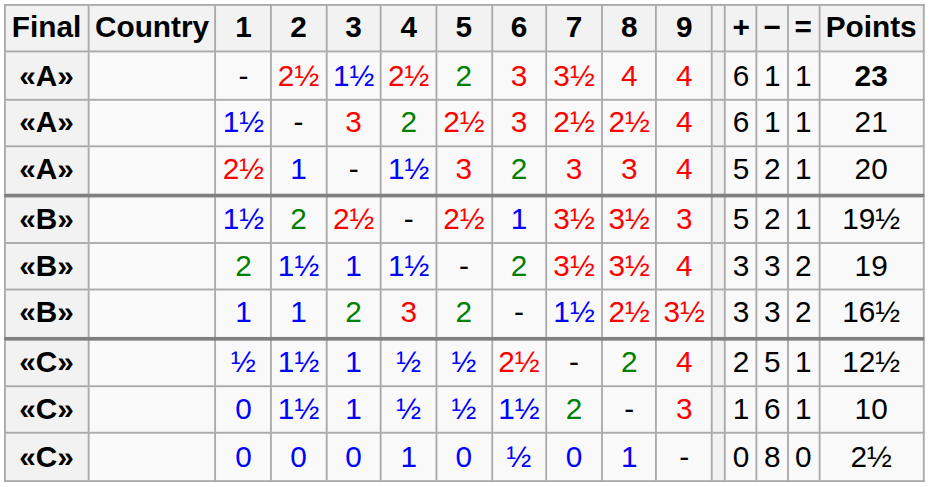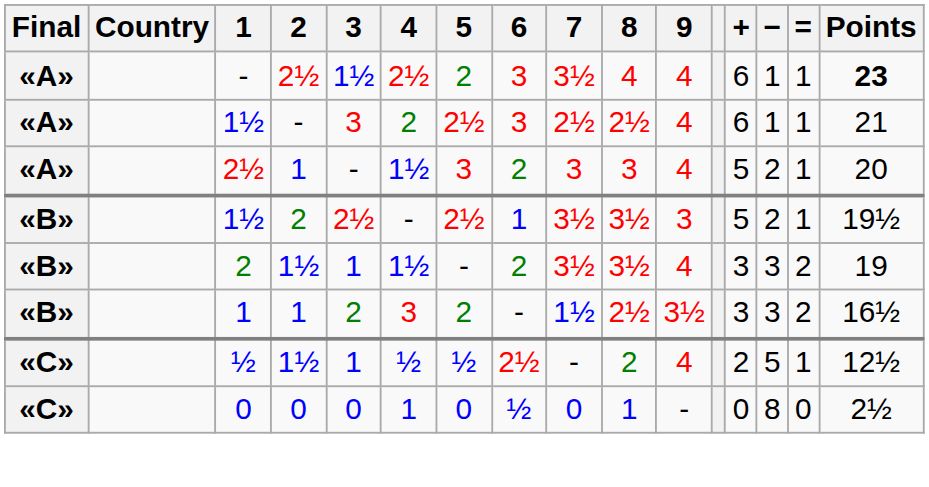- row: «C» | 0 | 1½ | 1 | ½ | ½ | 1½ | 2 | - | 3 | 1 | 6 | 1 | 10
